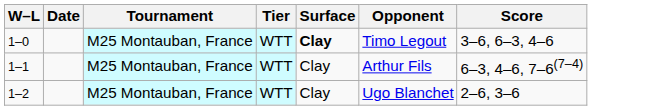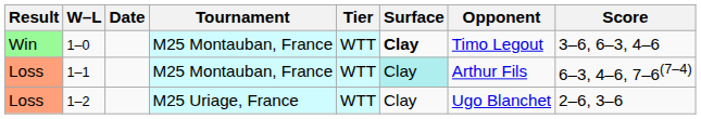+ column: Result | Win | Loss | Loss
1–1 | Surface: no background -> paleturquoise background
1–2 | Tournament: M25 Montauban, France -> M25 Uriage, France
